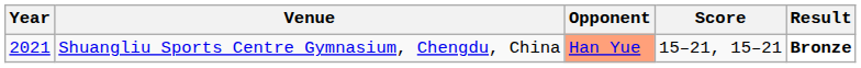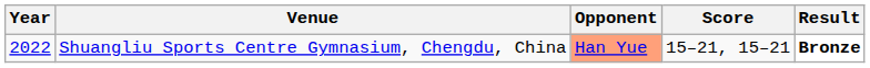Shuangliu Sports Centre Gymnasium, Chengdu, China | Year: 2021 -> 2022
